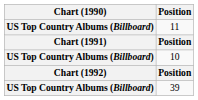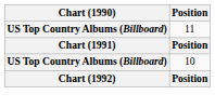- row: US Top Country Albums (Billboard) | 39
